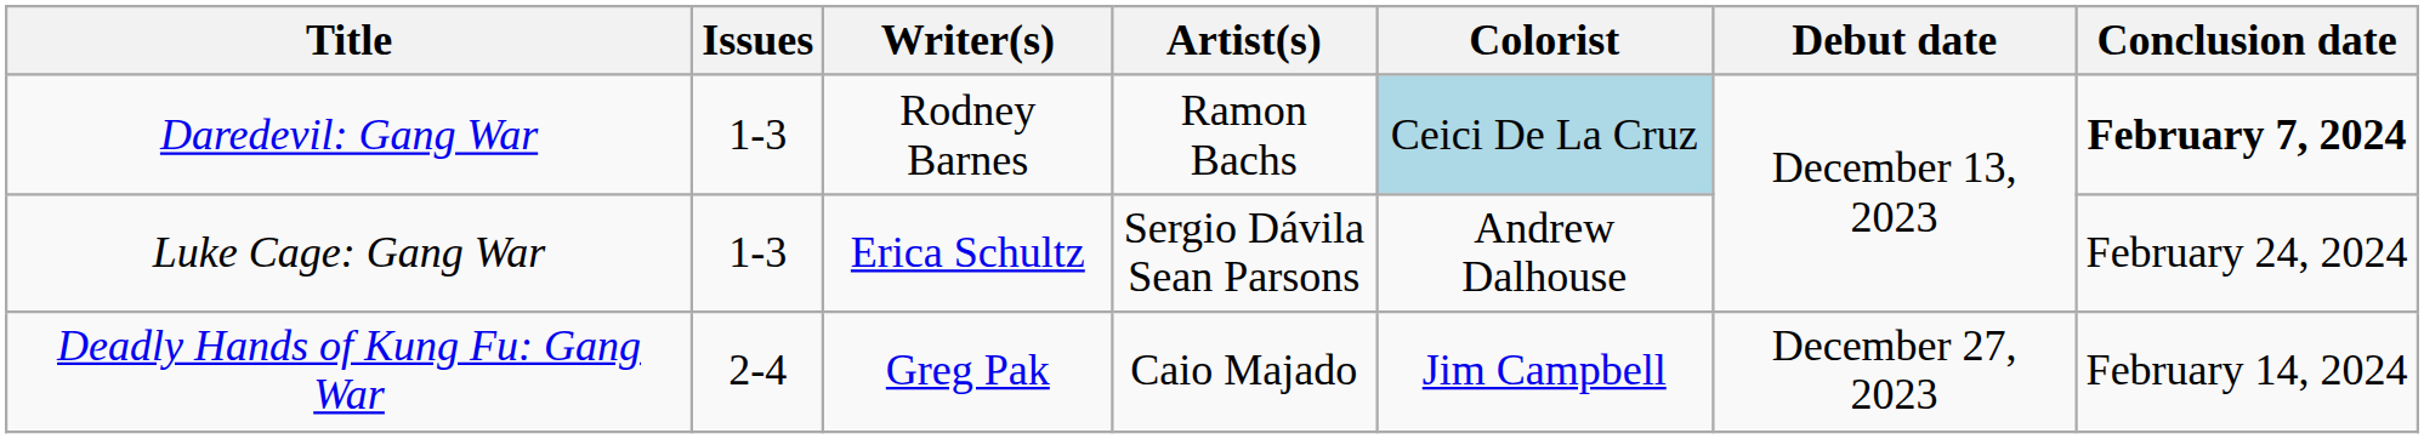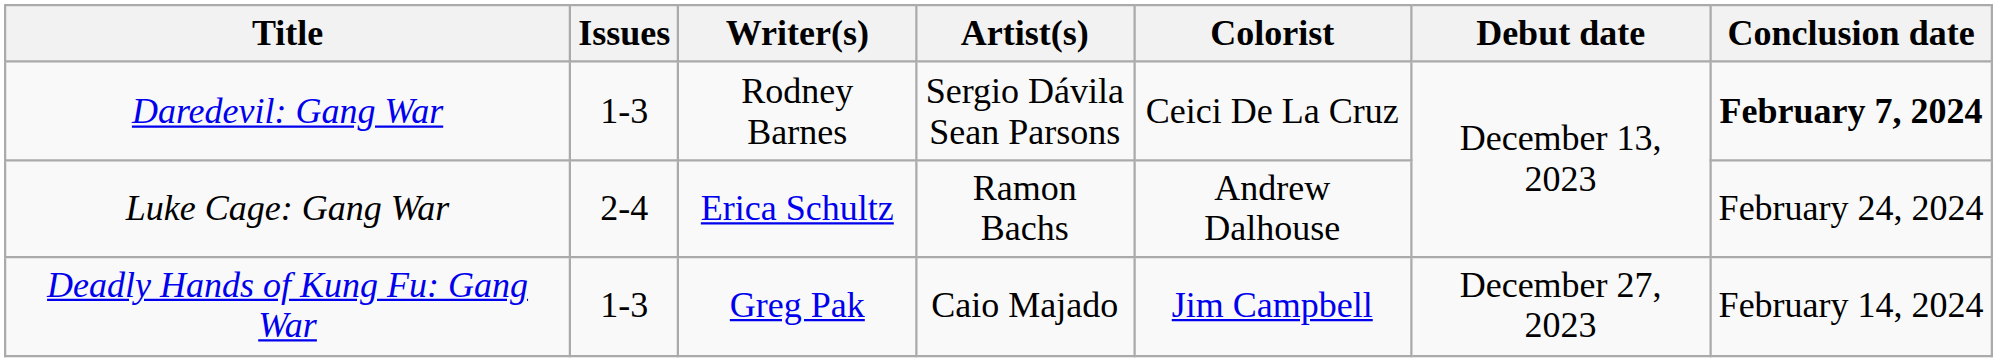Daredevil: Gang War | Artist(s): Ramon Bachs -> Sergio Dávila Sean Parsons
Daredevil: Gang War | Colorist: lightblue background -> no background
Luke Cage: Gang War | Issues: 1-3 -> 2-4
Luke Cage: Gang War | Artist(s): Sergio Dávila Sean Parsons -> Ramon Bachs
Deadly Hands of Kung Fu: Gang War | Issues: 2-4 -> 1-3
